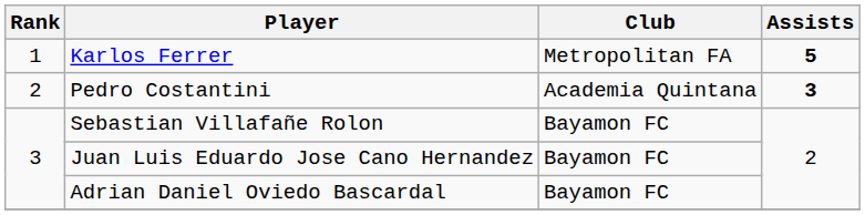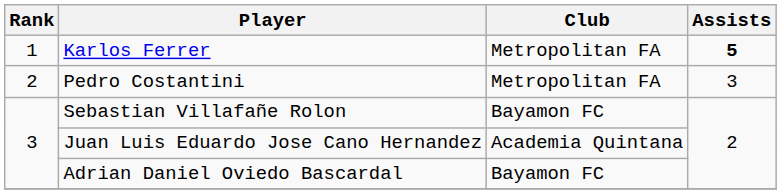Pedro Costantini | Club: Academia Quintana -> Metropolitan FA
Pedro Costantini | Assists: bold -> normal
Juan Luis Eduardo Jose Cano Hernandez | Club: Bayamon FC -> Academia Quintana
